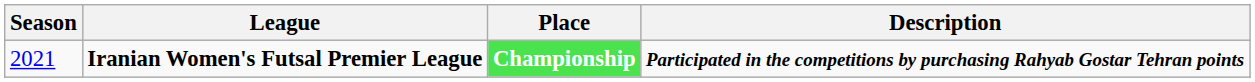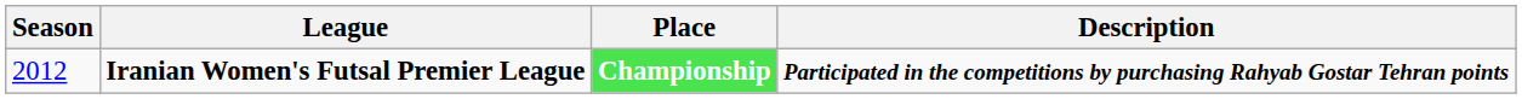Championship | Season: 2021 -> 2012
